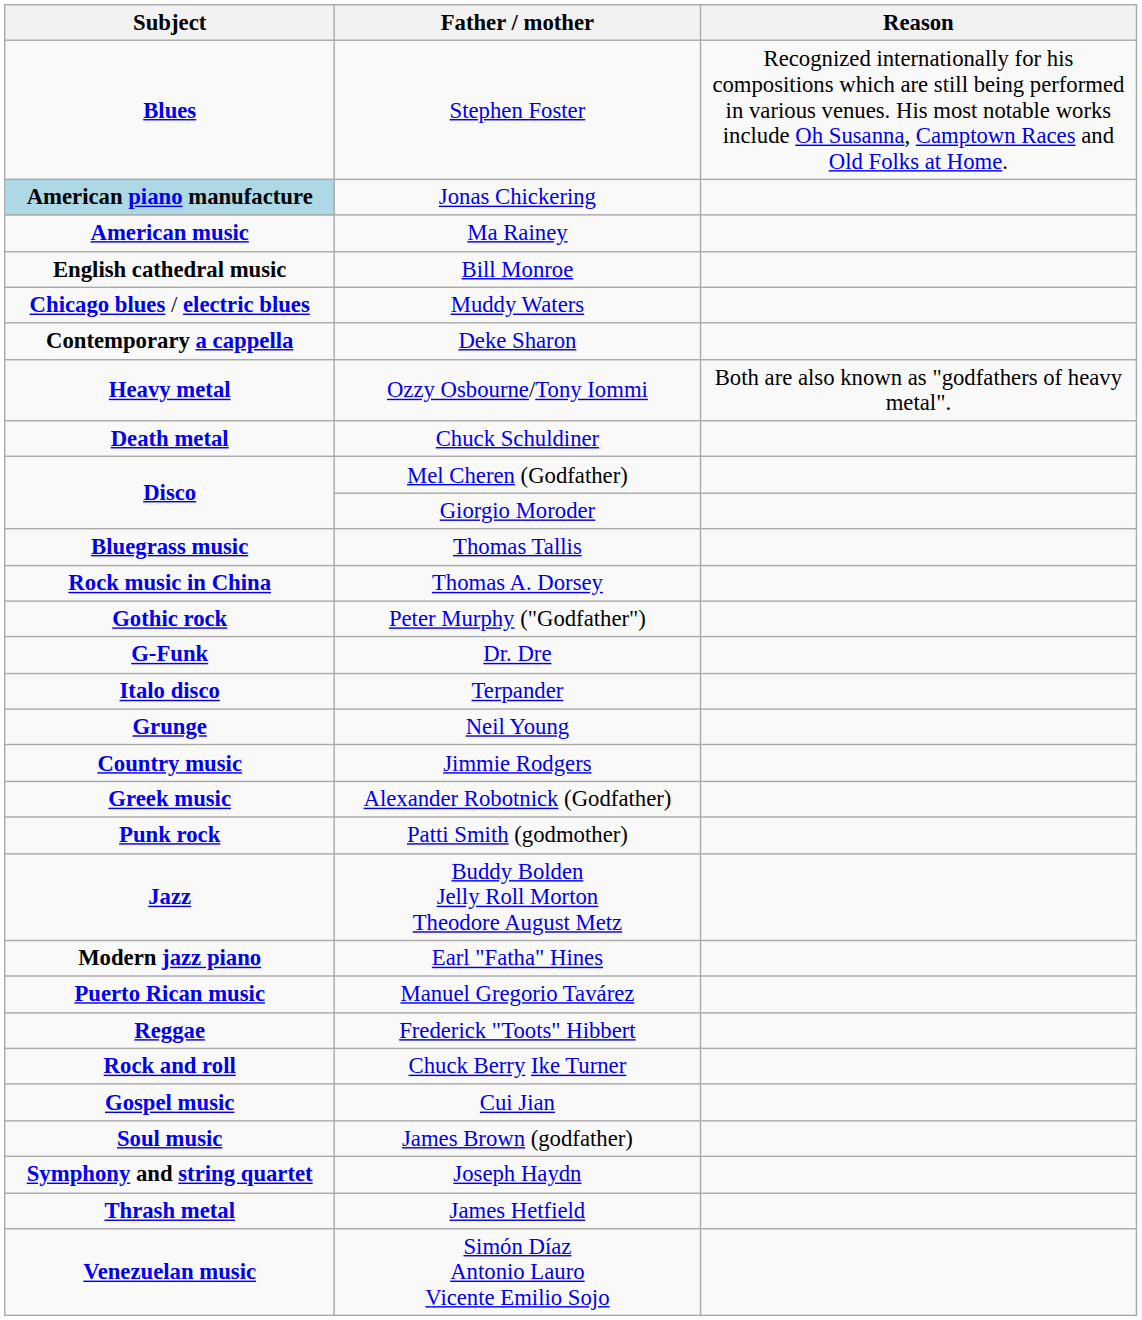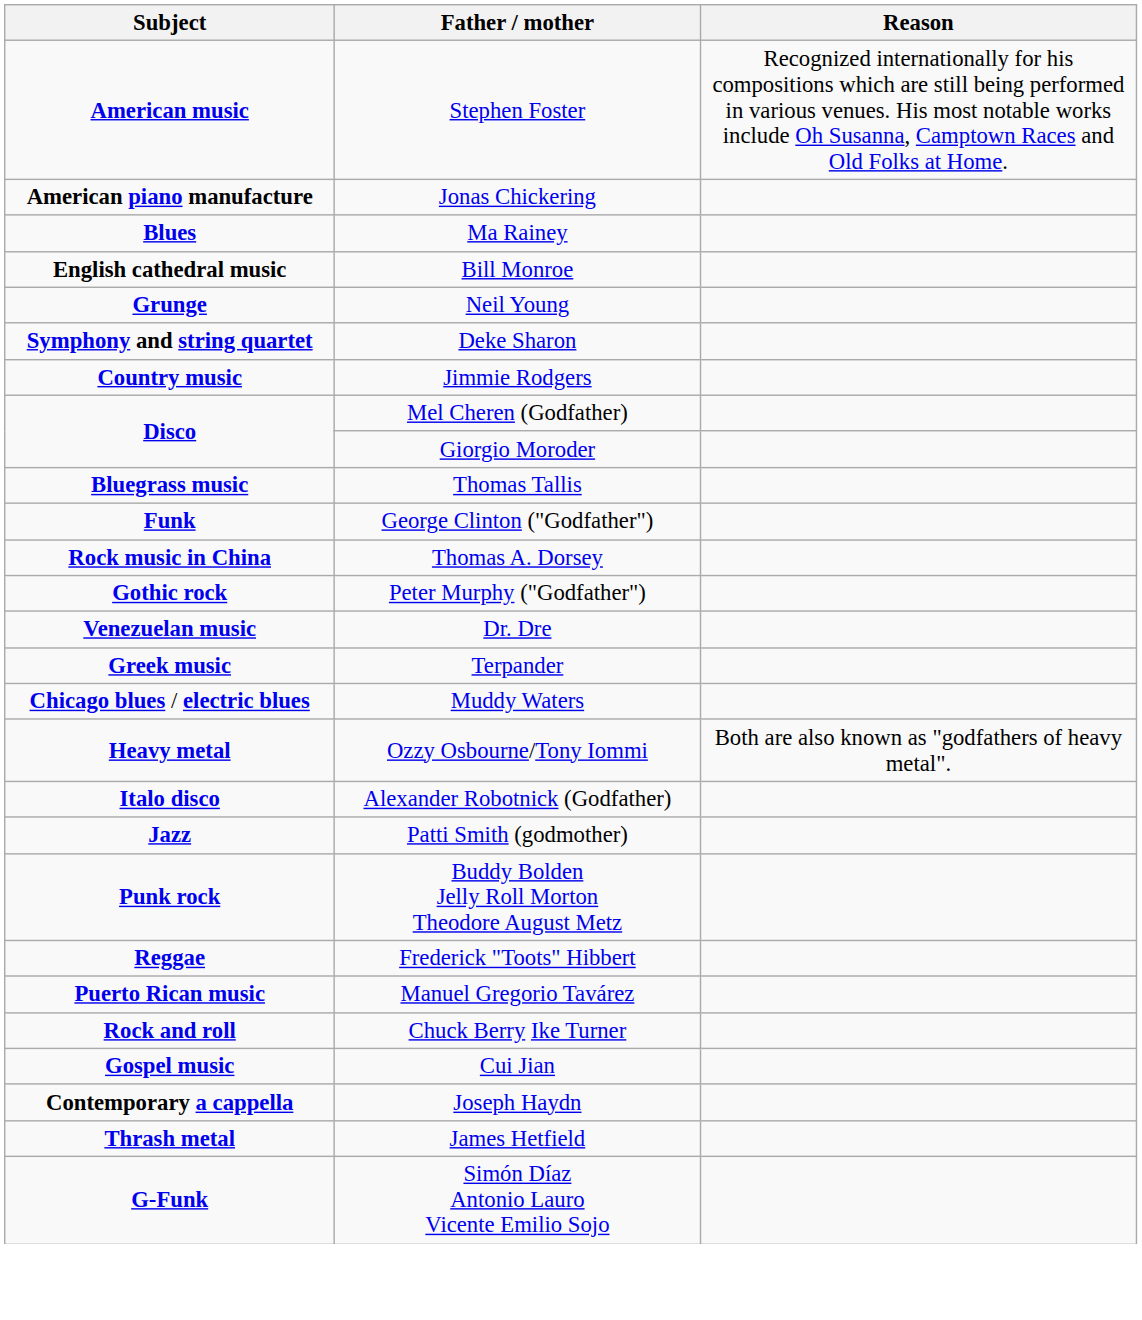Stephen Foster | Subject: Blues -> American music
Jonas Chickering | Subject: lightblue background -> no background
Ma Rainey | Subject: American music -> Blues
rows swapped: Muddy Waters <-> Neil Young
Deke Sharon | Subject: Contemporary a cappella -> Symphony and string quartet
rows swapped: Jimmie Rodgers <-> Ozzy Osbourne/Tony Iommi
- row: Death metal | Chuck Schuldiner
+ row: Funk | George Clinton ("Godfather")
Dr. Dre | Subject: G-Funk -> Venezuelan music
Terpander | Subject: Italo disco -> Greek music
Alexander Robotnick (Godfather) | Subject: Greek music -> Italo disco
Patti Smith (godmother) | Subject: Punk rock -> Jazz
Buddy Bolden Jelly Roll Morton Theodore August Metz | Subject: Jazz -> Punk rock
- row: Modern jazz piano | Earl "Fatha" Hines
rows swapped: Manuel Gregorio Tavárez <-> Frederick "Toots" Hibbert
- row: Soul music | James Brown (godfather)
Joseph Haydn | Subject: Symphony and string quartet -> Contemporary a cappella
Simón Díaz Antonio Lauro Vicente Emilio Sojo | Subject: Venezuelan music -> G-Funk
